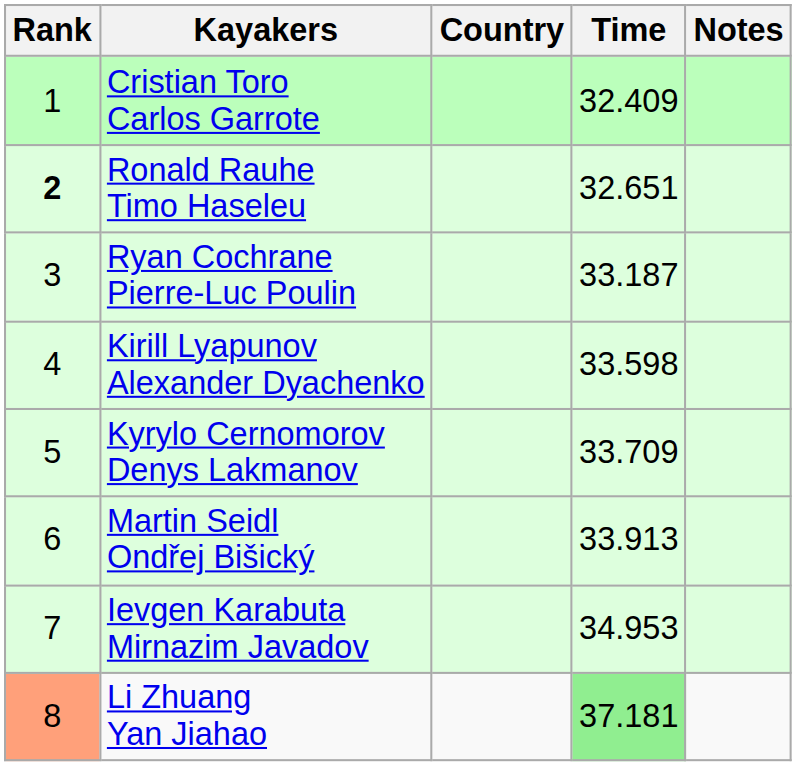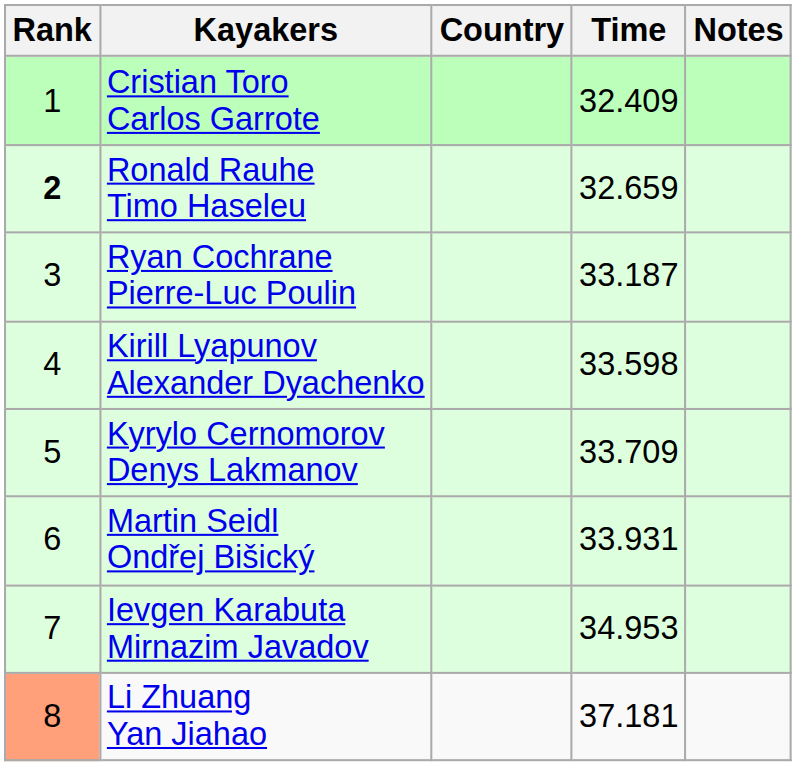Ronald Rauhe Timo Haseleu | Time: 32.651 -> 32.659
Martin Seidl Ondřej Bišický | Time: 33.913 -> 33.931
Li Zhuang Yan Jiahao | Time: lightgreen background -> no background
